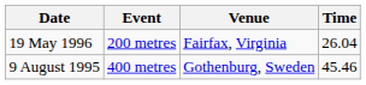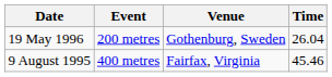19 May 1996 | Venue: Fairfax, Virginia -> Gothenburg, Sweden
9 August 1995 | Venue: Gothenburg, Sweden -> Fairfax, Virginia
